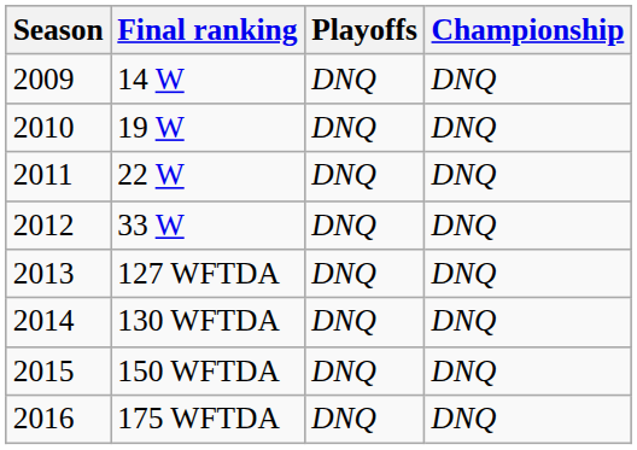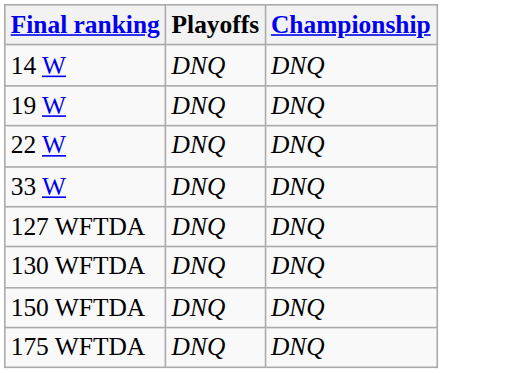- column: Season | 2009 | 2010 | 2011 | 2012 | 2013 | 2014 | 2015 | 2016
